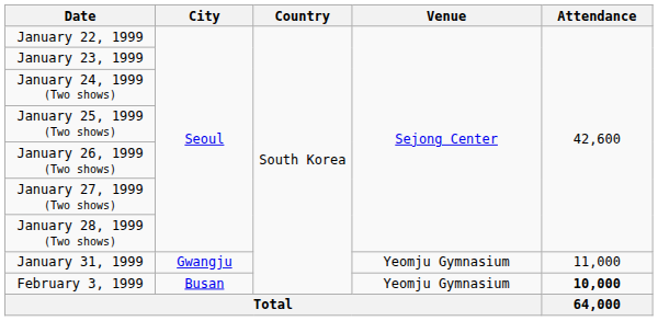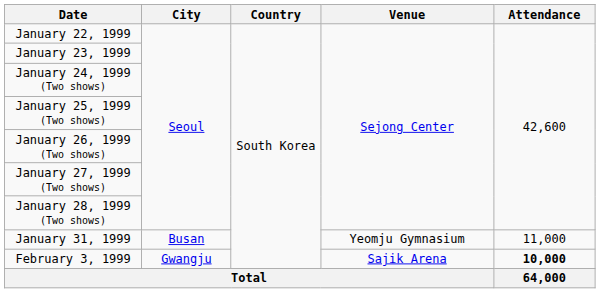January 31, 1999 | City: Gwangju -> Busan
February 3, 1999 | City: Busan -> Gwangju
February 3, 1999 | Venue: Yeomju Gymnasium -> Sajik Arena
